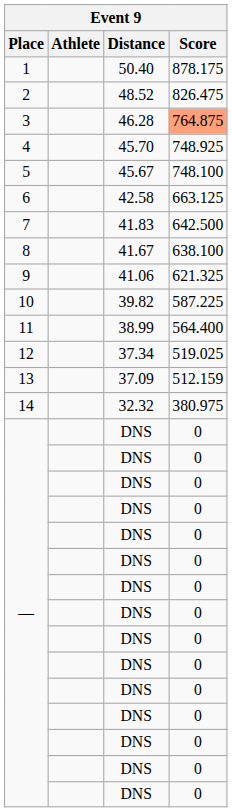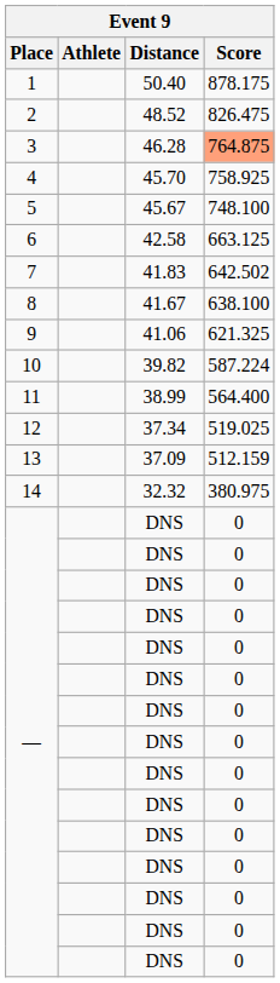4 | Score: 748.925 -> 758.925
7 | Score: 642.500 -> 642.502
10 | Score: 587.225 -> 587.224
